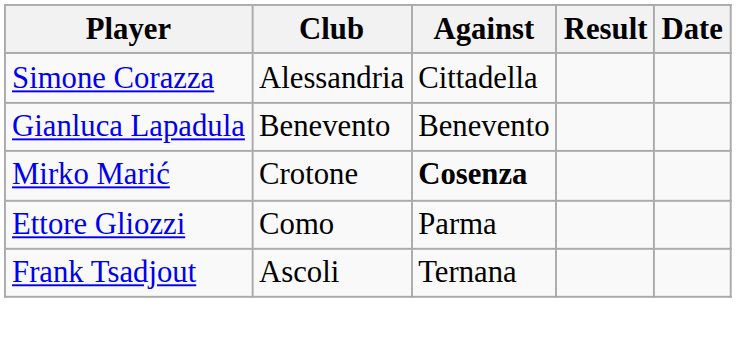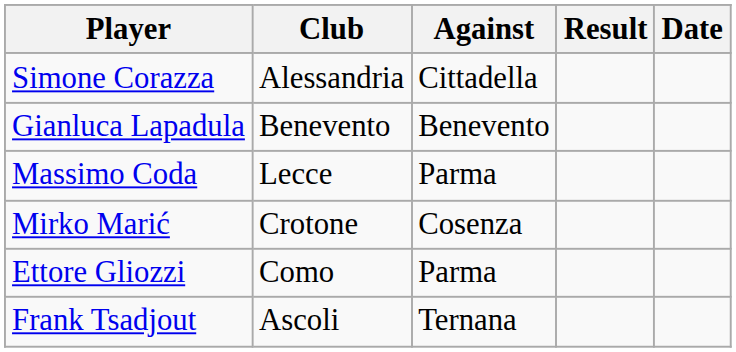+ row: Massimo Coda | Lecce | Parma
Mirko Marić | Against: bold -> normal
